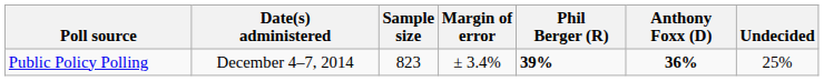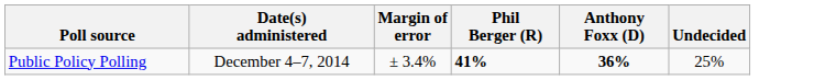- column: Sample size | 823
Public Policy Polling | Phil Berger (R): 39% -> 41%
